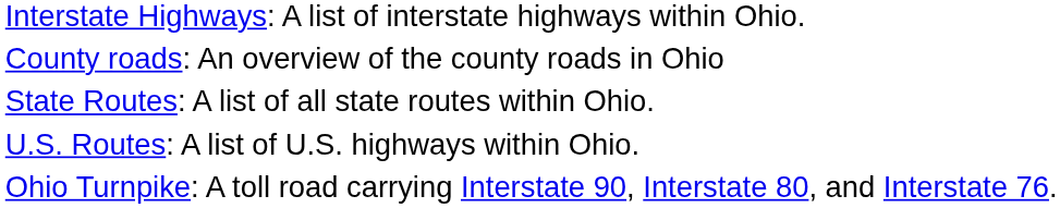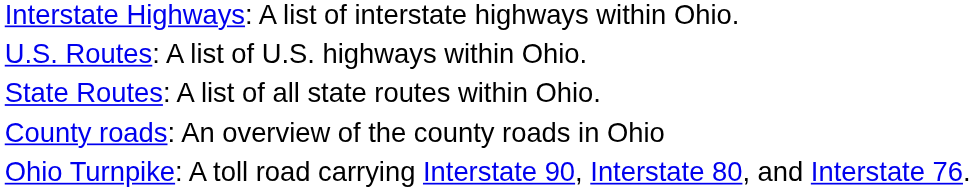rows swapped: U.S. Routes: A list of U.S. highways within Ohio. <-> County roads: An overview of the county roads in Ohio
